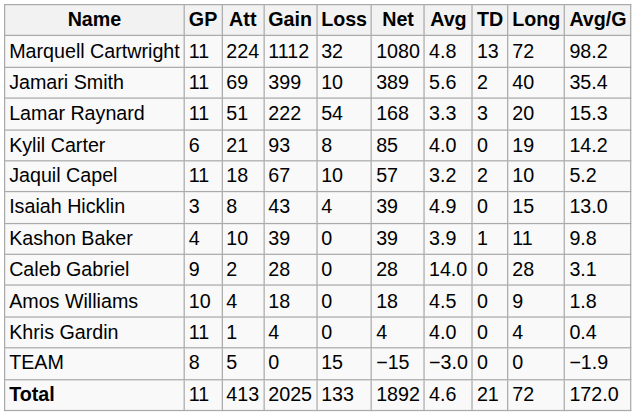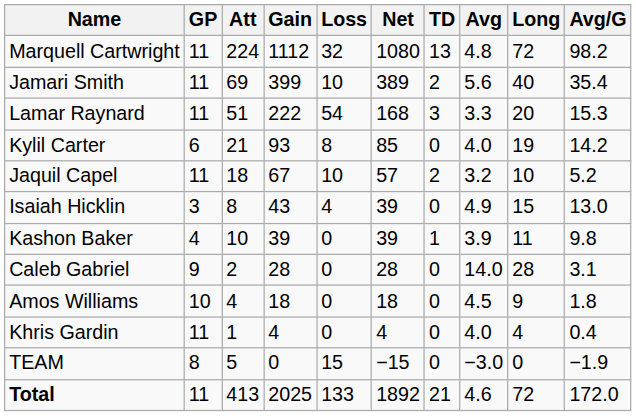columns swapped: Avg <-> TD
